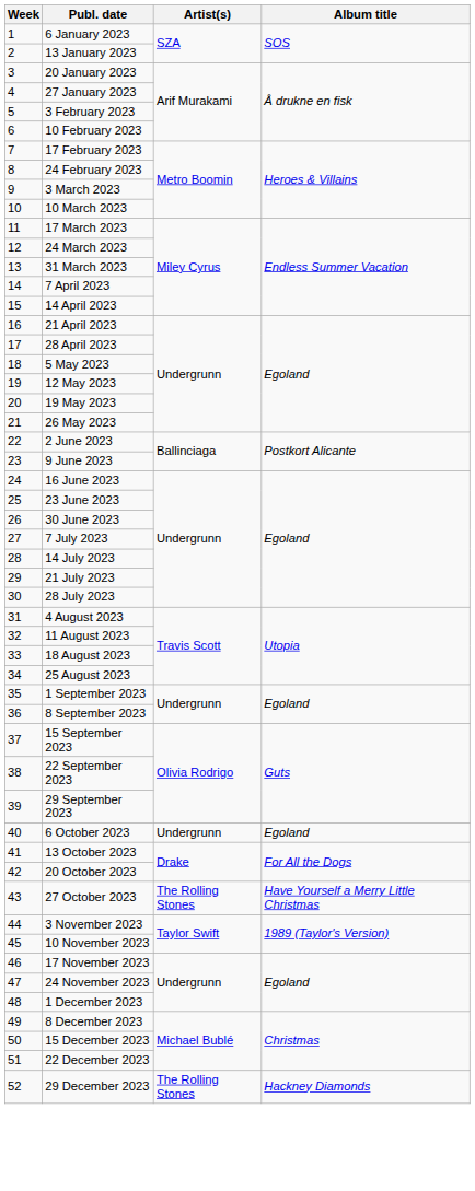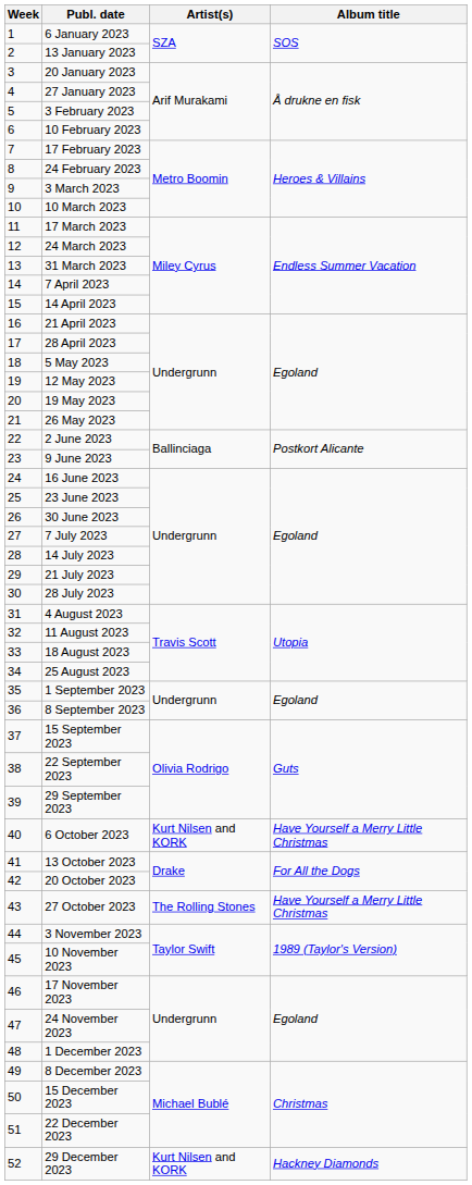6 October 2023 | Artist(s): Undergrunn -> Kurt Nilsen and KORK
6 October 2023 | Album title: Egoland -> Have Yourself a Merry Little Christmas
29 December 2023 | Artist(s): The Rolling Stones -> Kurt Nilsen and KORK
